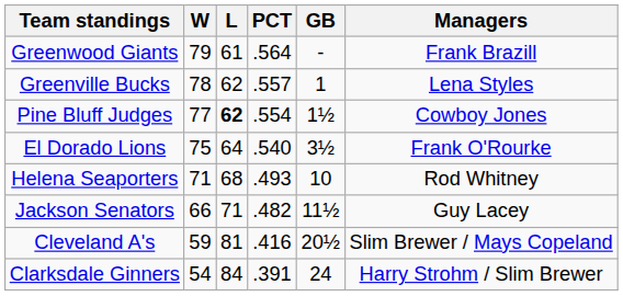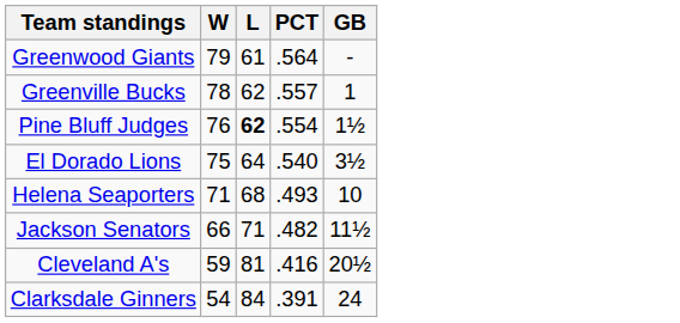- column: Managers | Frank Brazill | Lena Styles | Cowboy Jones | Frank O'Rourke | Rod Whitney | Guy Lacey | Slim Brewer / Mays Copeland | Harry Strohm / Slim Brewer
Pine Bluff Judges | W: 77 -> 76
